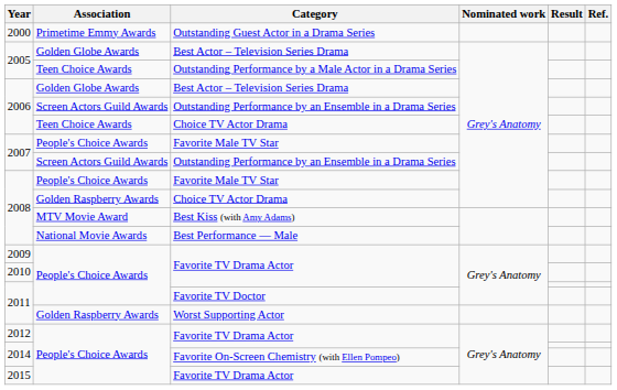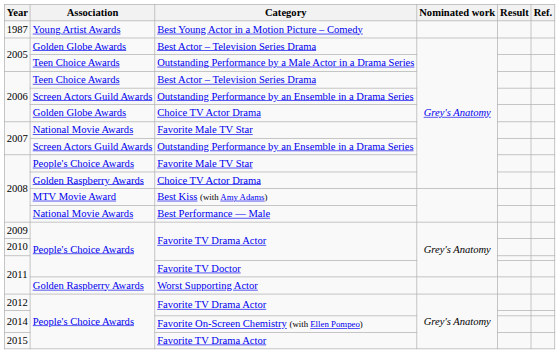+ row: 1987 | Young Artist Awards | Best Young Actor in a Motion Picture – Comedy
- row: 2000 | Primetime Emmy Awards | Outstanding Guest Actor in a Drama Series
2006 / Best Actor – Television Series Drama | Association: Golden Globe Awards -> Teen Choice Awards
2006 / Choice TV Actor Drama | Association: Teen Choice Awards -> Golden Globe Awards
2007 / Favorite Male TV Star | Association: People's Choice Awards -> National Movie Awards
